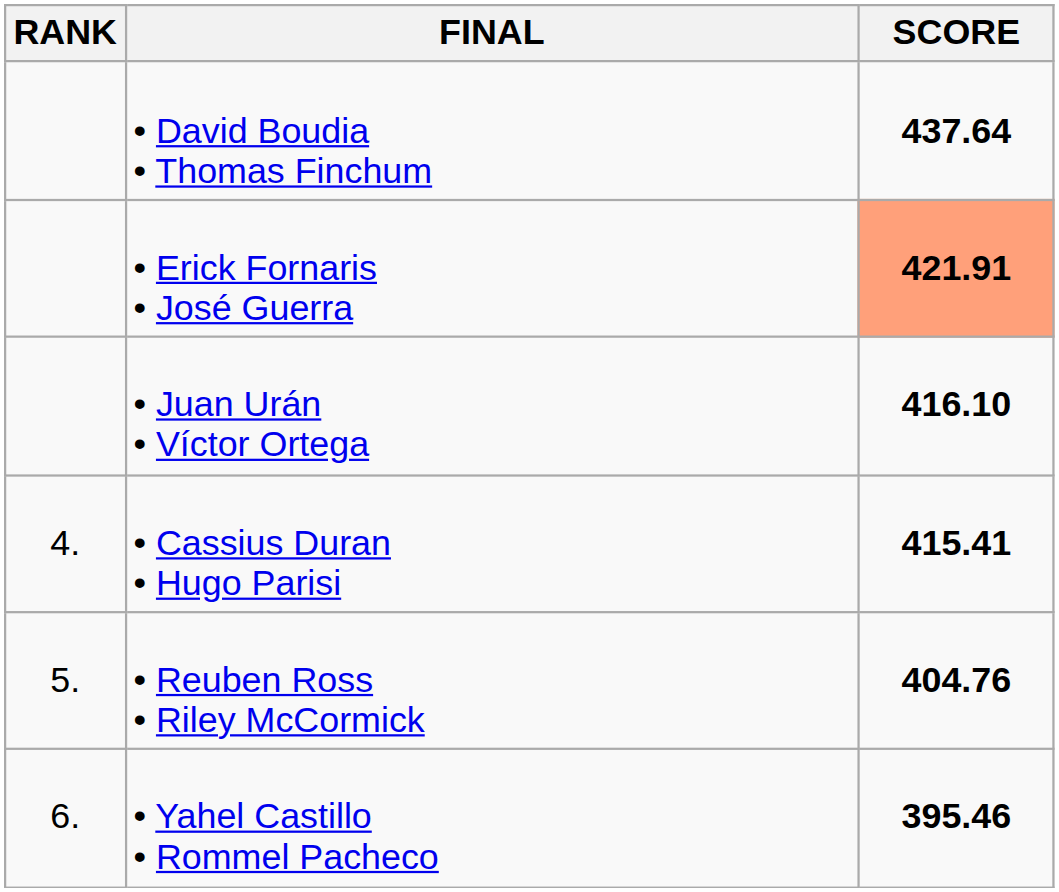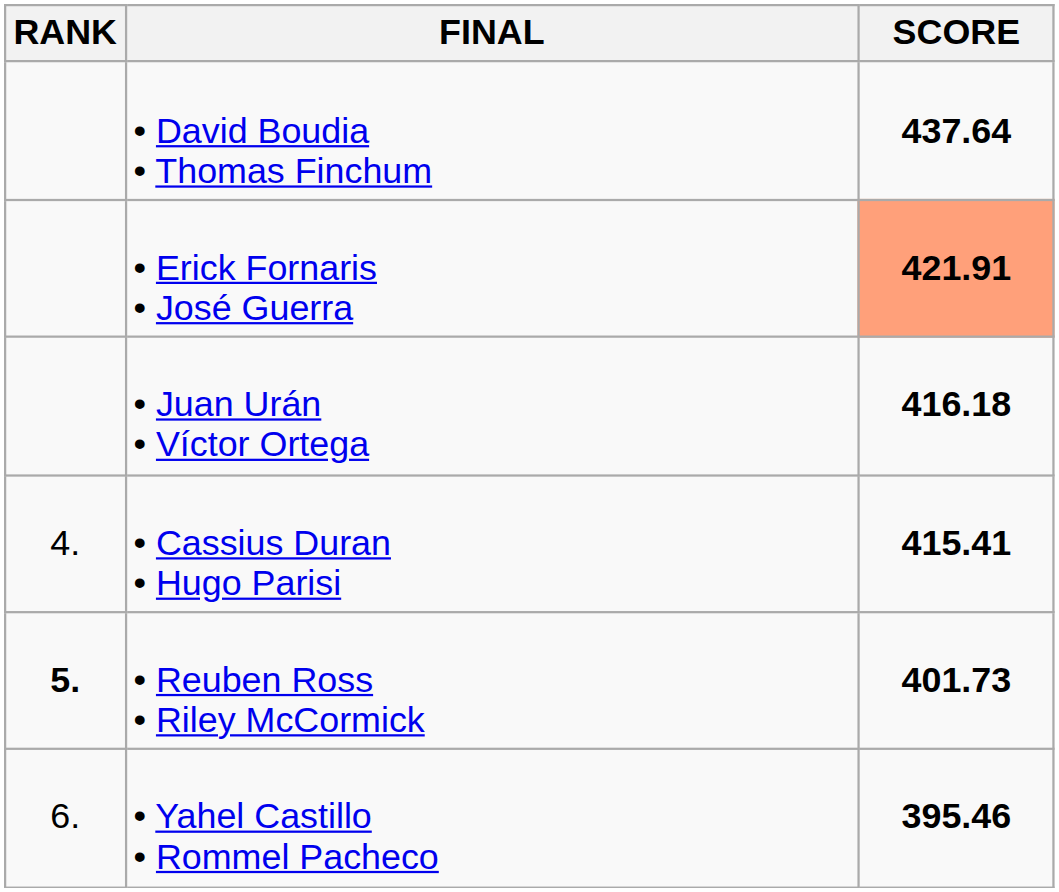• Juan Urán • Víctor Ortega | SCORE: 416.10 -> 416.18
• Reuben Ross • Riley McCormick | RANK: normal -> bold
• Reuben Ross • Riley McCormick | SCORE: 404.76 -> 401.73
